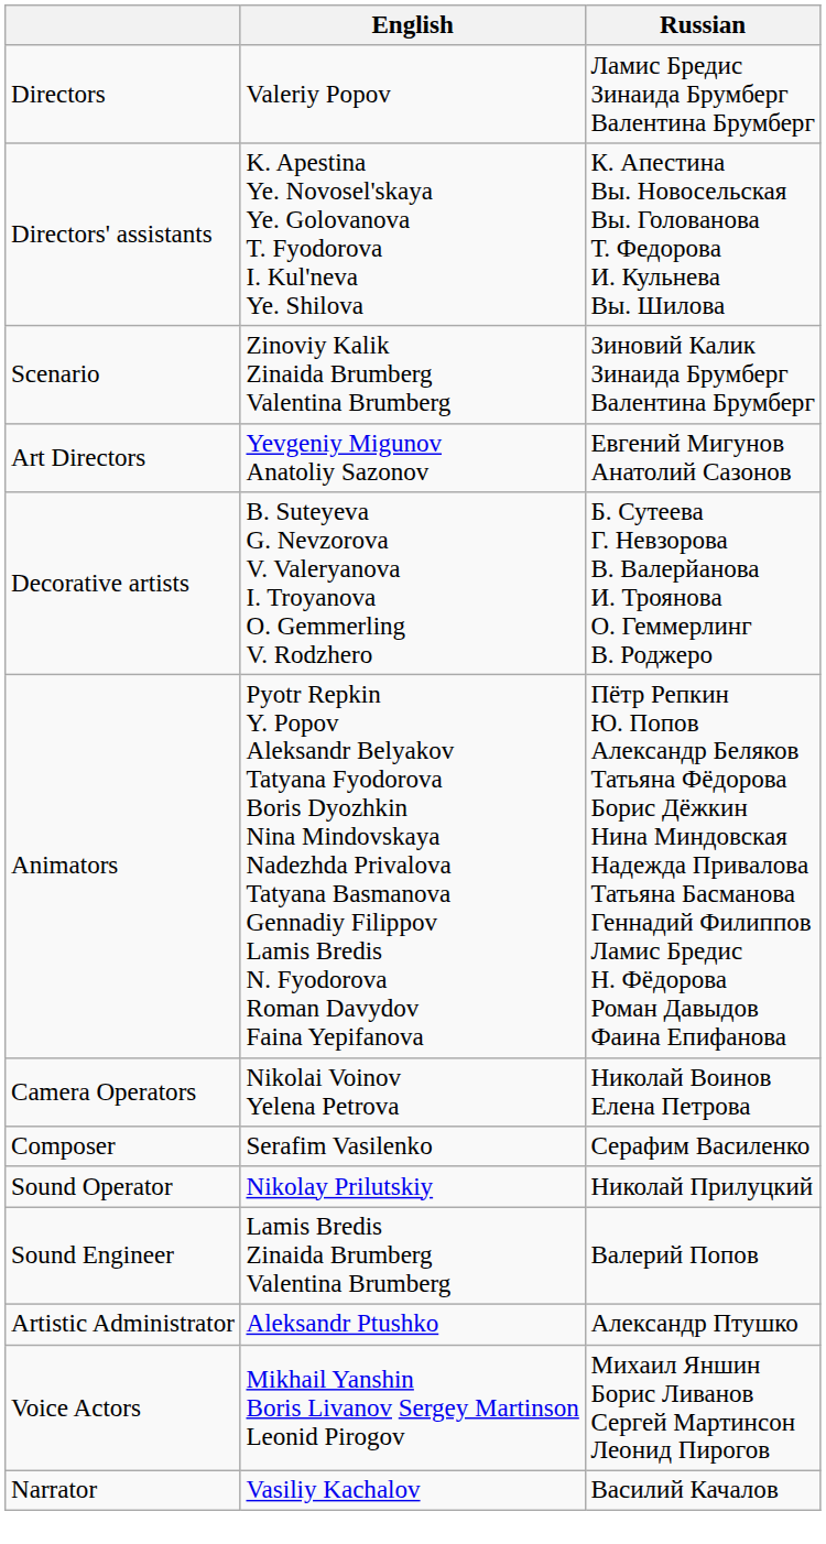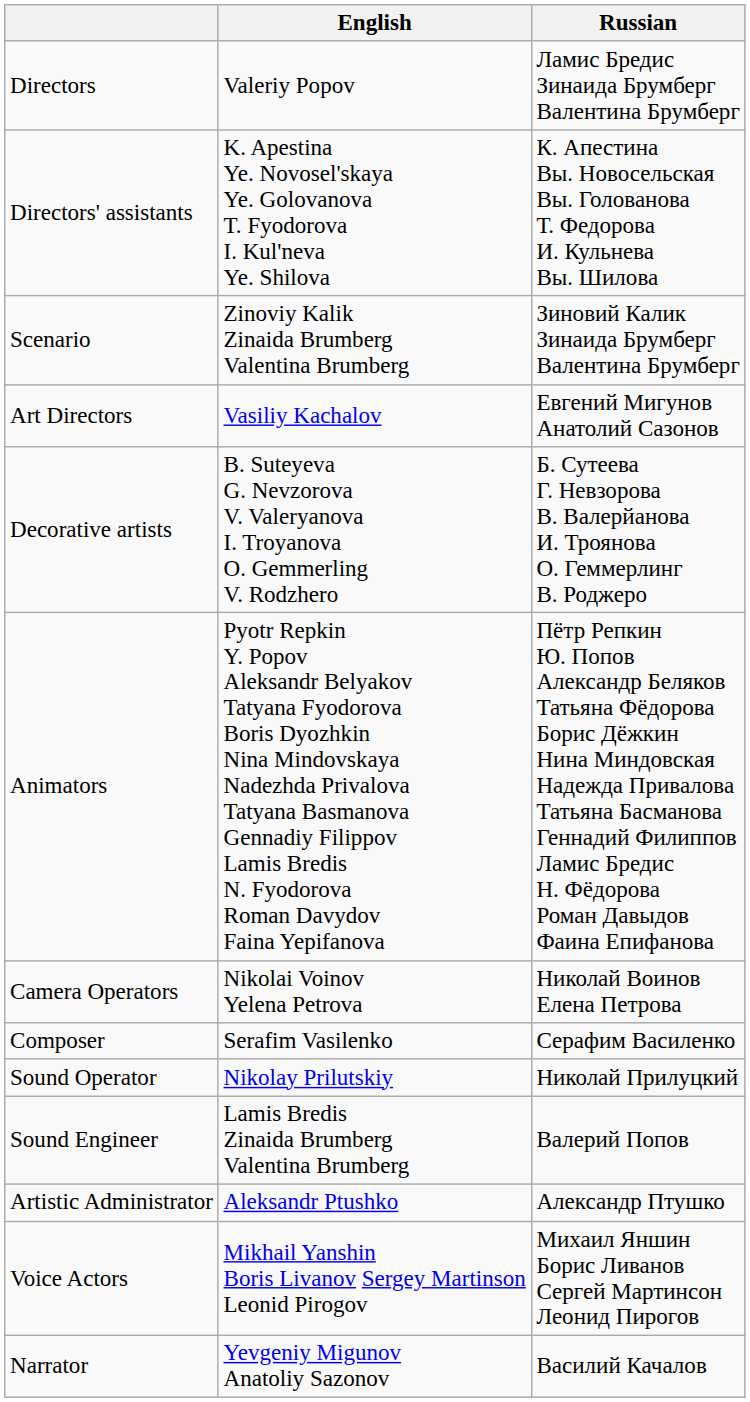Art Directors | English: Yevgeniy Migunov Anatoliy Sazonov -> Vasiliy Kachalov
Narrator | English: Vasiliy Kachalov -> Yevgeniy Migunov Anatoliy Sazonov
